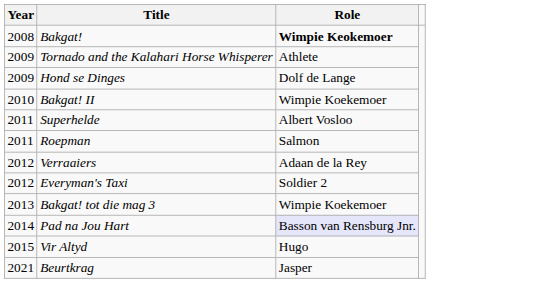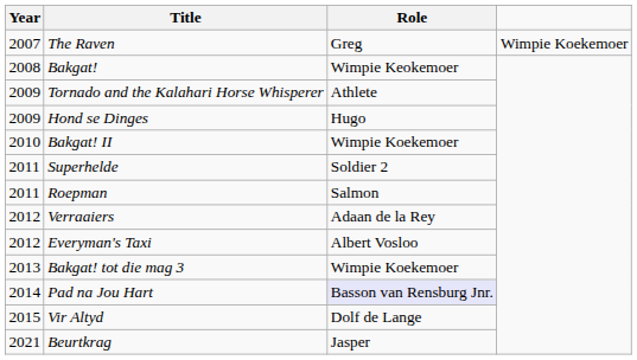+ row: 2007 | The Raven | Greg | Wimpie Koekemoer
Bakgat! | Role: bold -> normal
Hond se Dinges | Role: Dolf de Lange -> Hugo
Superhelde | Role: Albert Vosloo -> Soldier 2
Everyman's Taxi | Role: Soldier 2 -> Albert Vosloo
Vir Altyd | Role: Hugo -> Dolf de Lange
